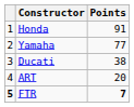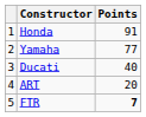Ducati | Points: 38 -> 40
FTR | column 1: bold -> normal
